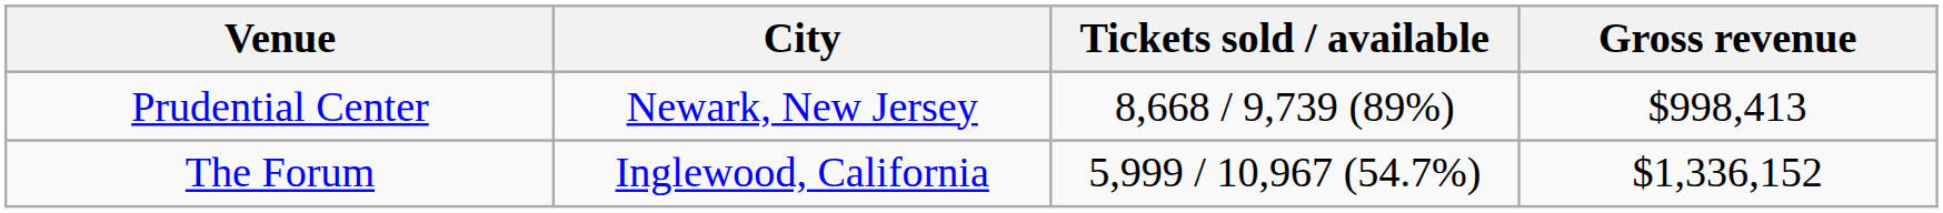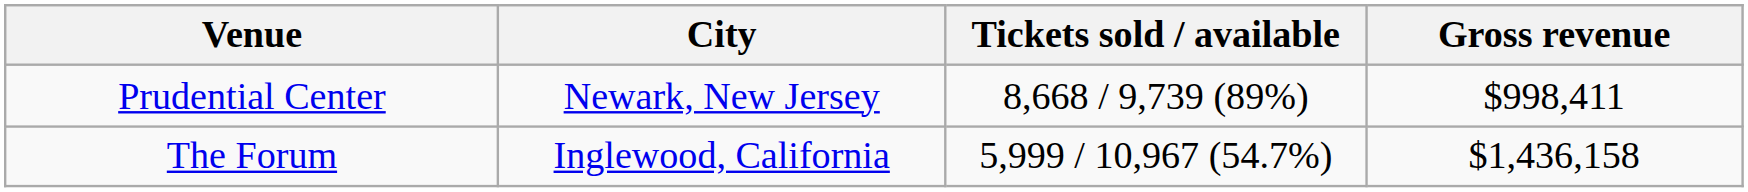Prudential Center | Gross revenue: $998,413 -> $998,411
The Forum | Gross revenue: $1,336,152 -> $1,436,158
